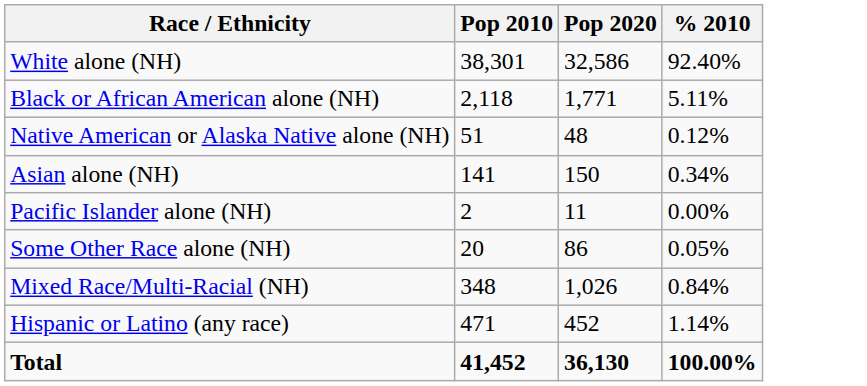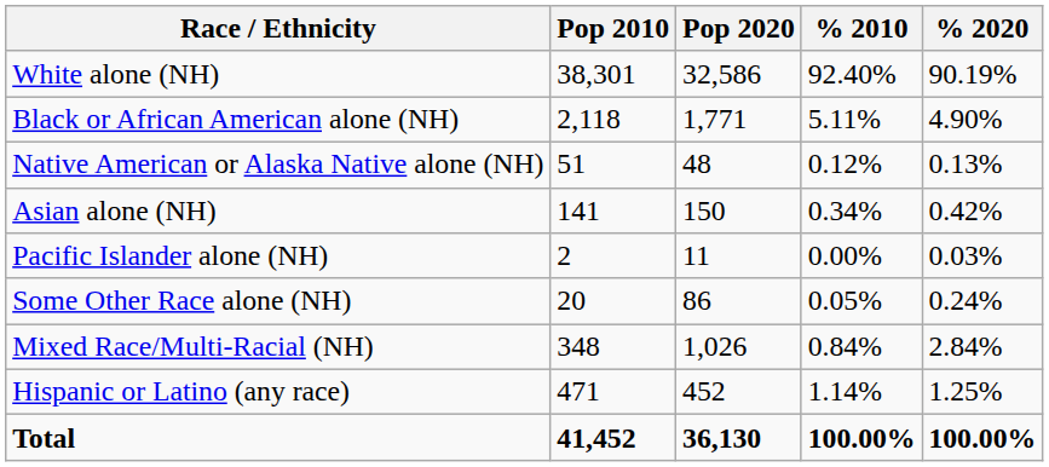+ column: % 2020 | 90.19% | 4.90% | 0.13% | 0.42% | 0.03% | 0.24% | 2.84% | 1.25% | 100.00%
